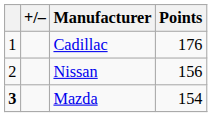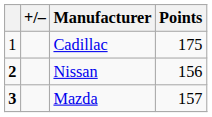Cadillac | Points: 176 -> 175
Nissan | column 1: normal -> bold
Mazda | Points: 154 -> 157
